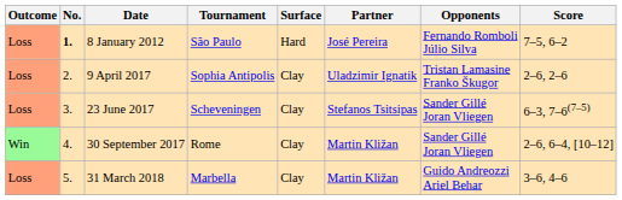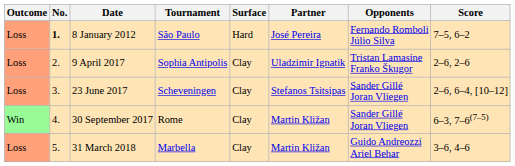23 June 2017 | Score: 6–3, 7–6(7–5) -> 2–6, 6–4, [10–12]
30 September 2017 | Score: 2–6, 6–4, [10–12] -> 6–3, 7–6(7–5)
